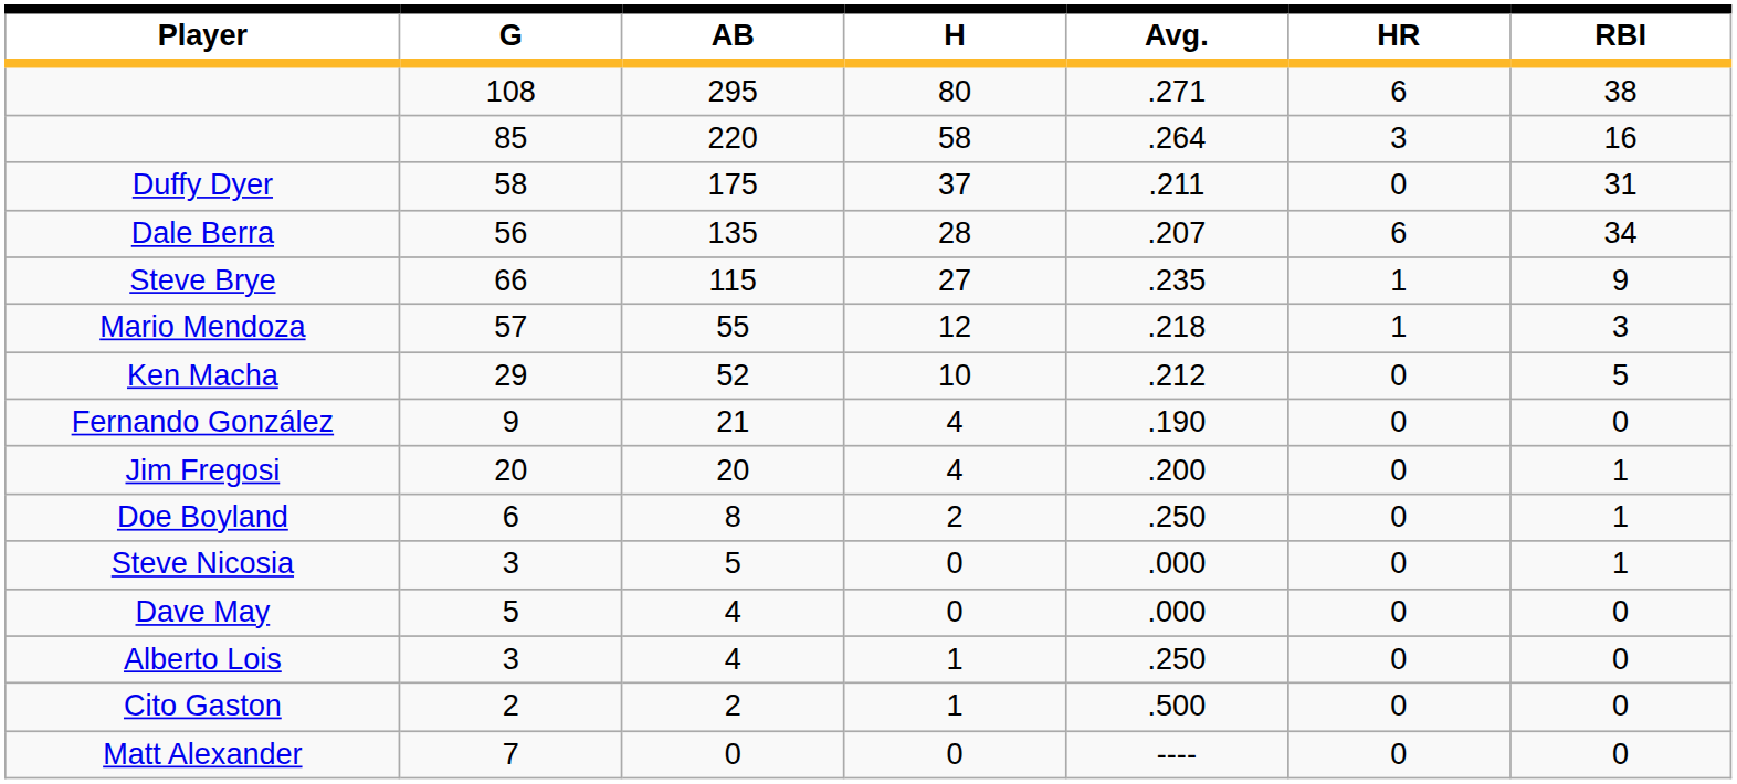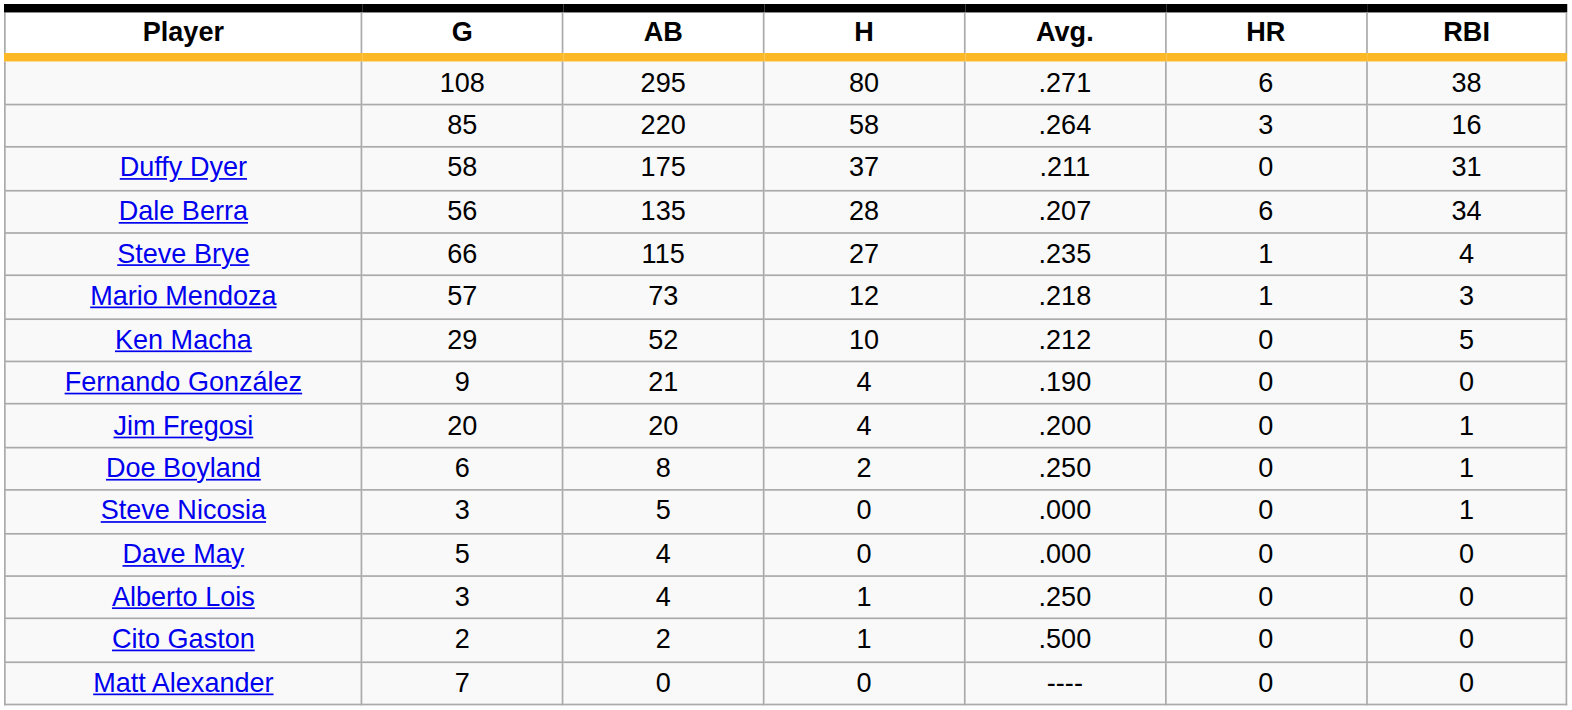Steve Brye | RBI: 9 -> 4
Mario Mendoza | AB: 55 -> 73
